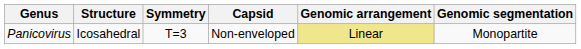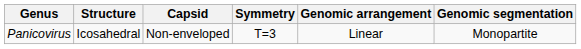columns swapped: Symmetry <-> Capsid
Panicovirus | Genomic arrangement: khaki background -> no background
